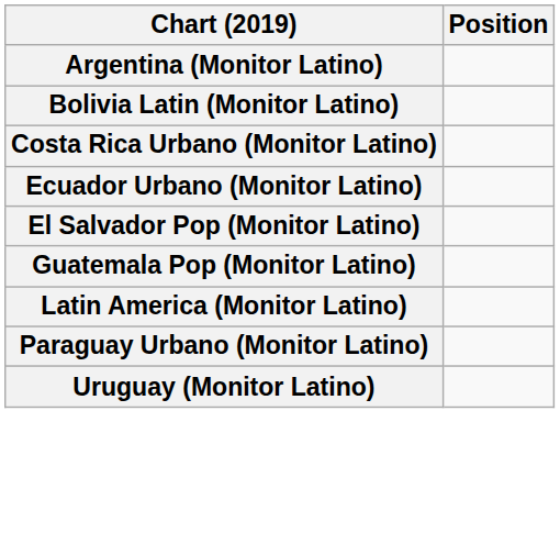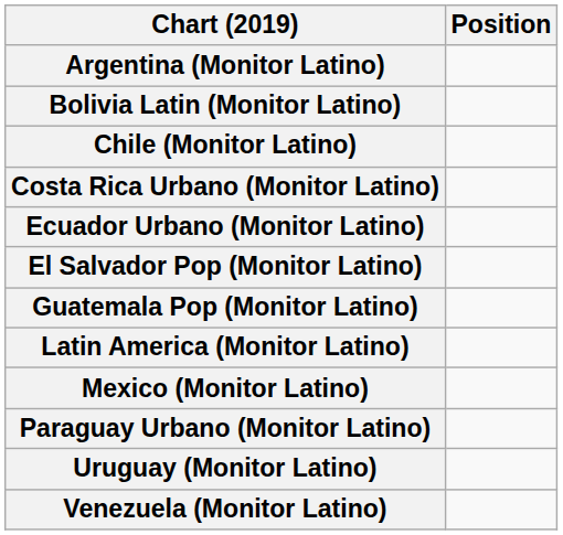+ row: Chile (Monitor Latino)
+ row: Mexico (Monitor Latino)
+ row: Venezuela (Monitor Latino)
